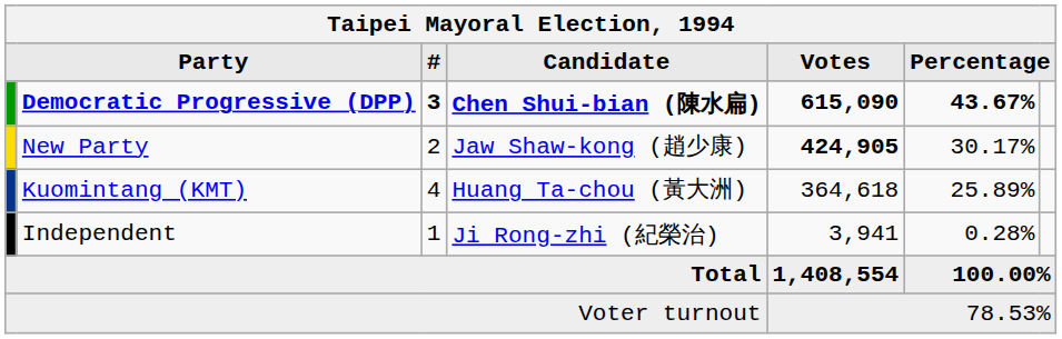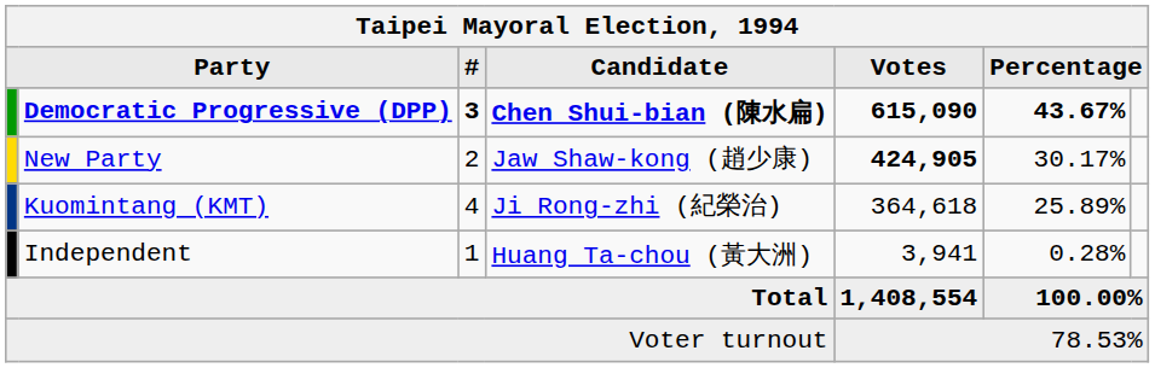Kuomintang (KMT) | Candidate: Huang Ta-chou (黃大洲) -> Ji Rong-zhi (紀榮治)
Independent | Candidate: Ji Rong-zhi (紀榮治) -> Huang Ta-chou (黃大洲)
